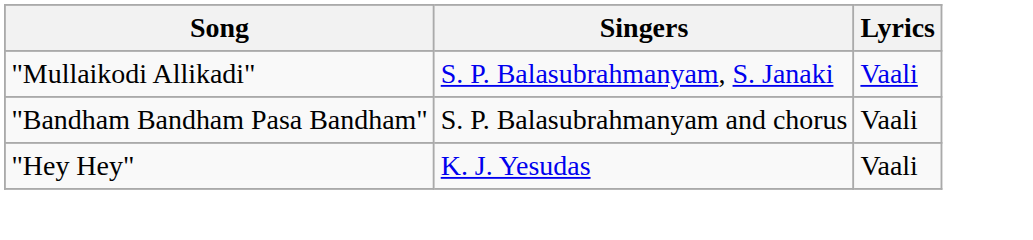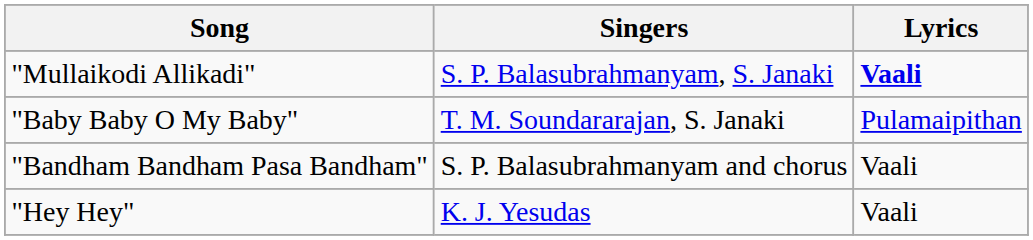"Mullaikodi Allikadi" | Lyrics: normal -> bold
+ row: "Baby Baby O My Baby" | T. M. Soundararajan, S. Janaki | Pulamaipithan
